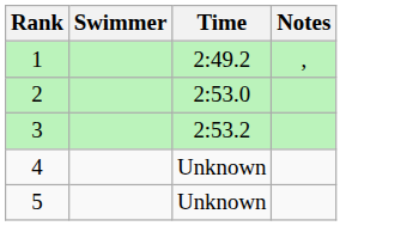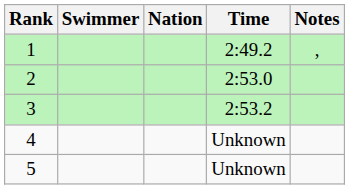+ column: Nation
